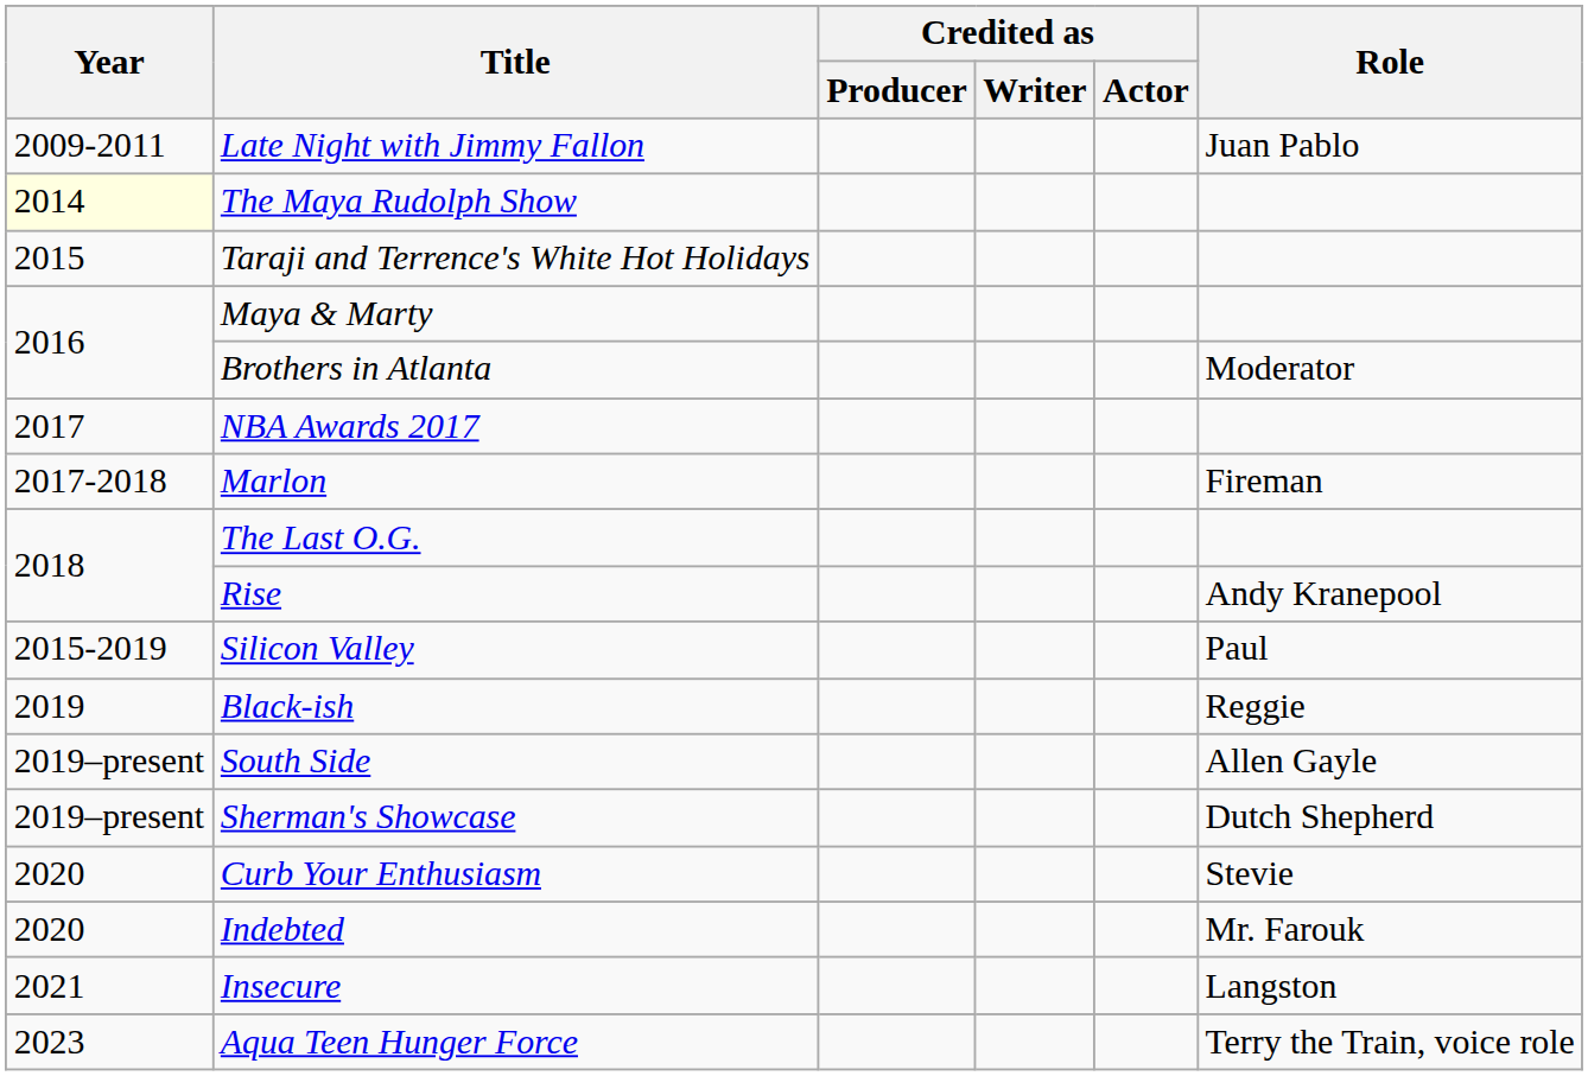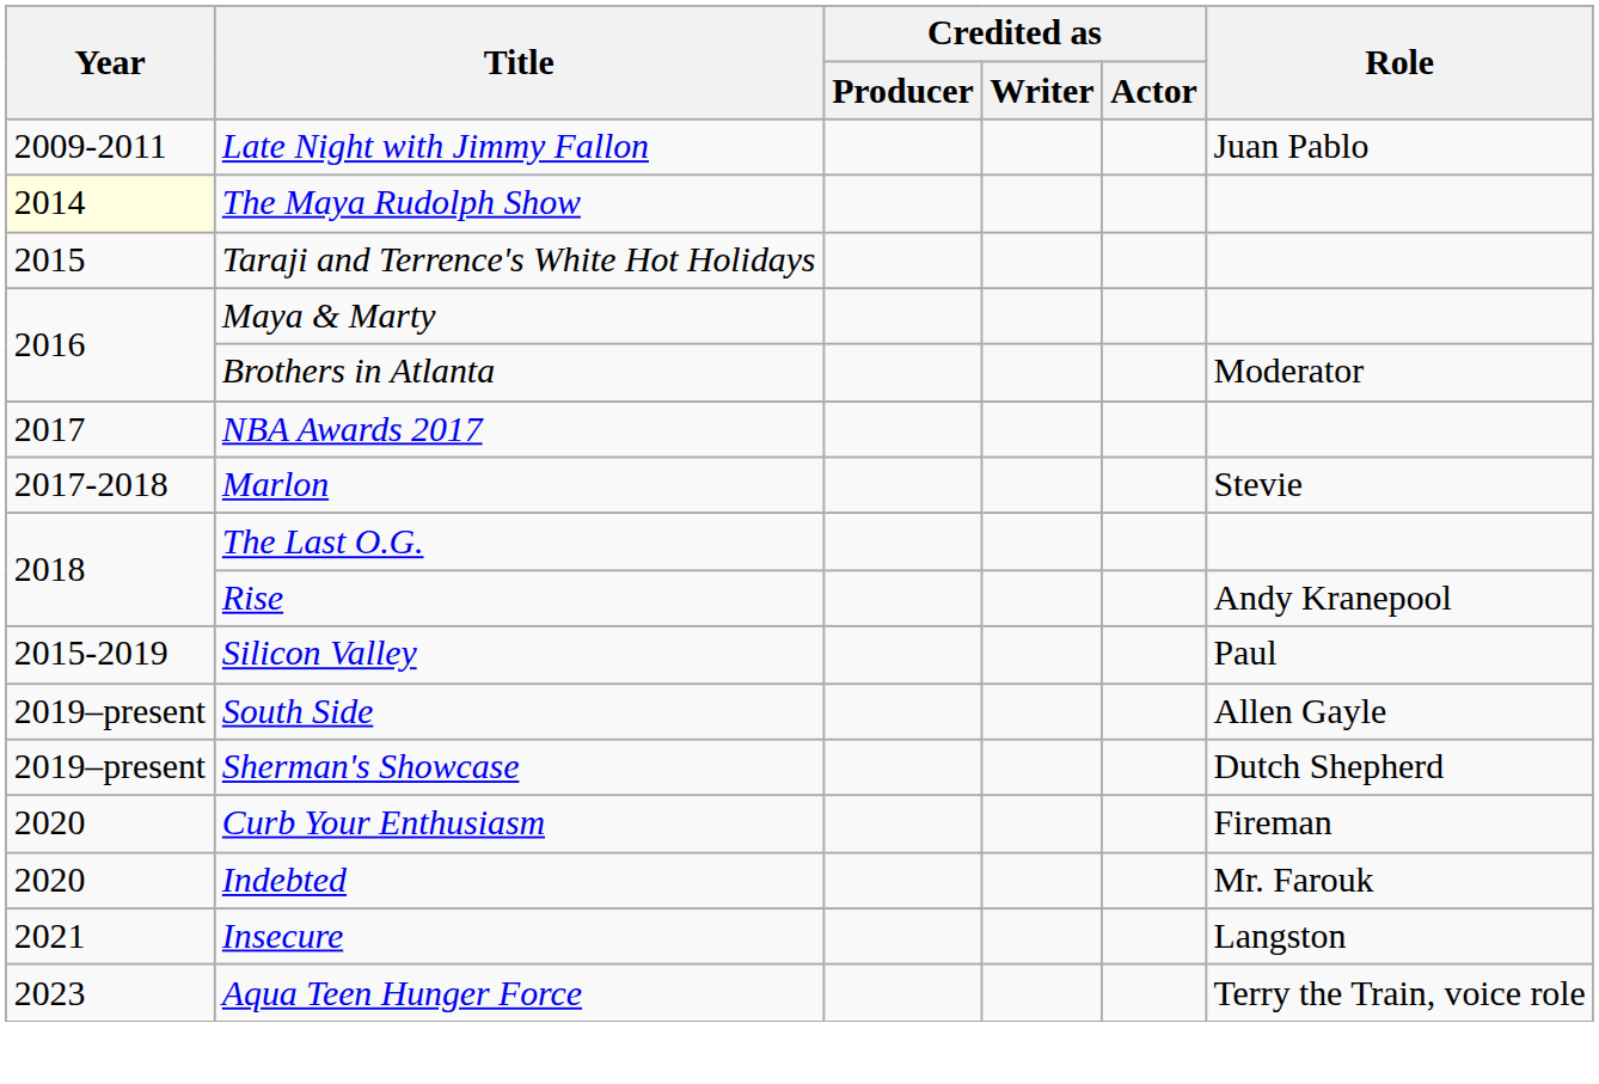Marlon | Role: Fireman -> Stevie
- row: 2019 | Black-ish | Reggie
Curb Your Enthusiasm | Role: Stevie -> Fireman
